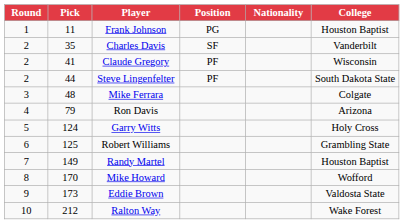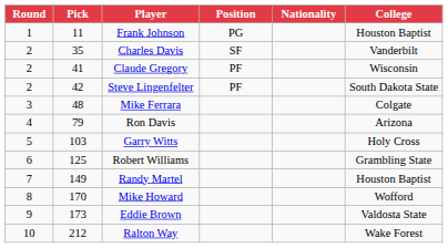Steve Lingenfelter | Pick: 44 -> 42
Garry Witts | Pick: 124 -> 103
